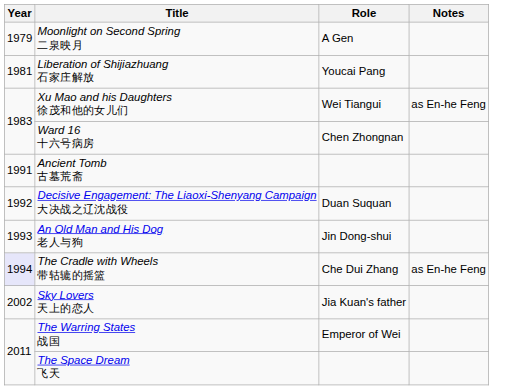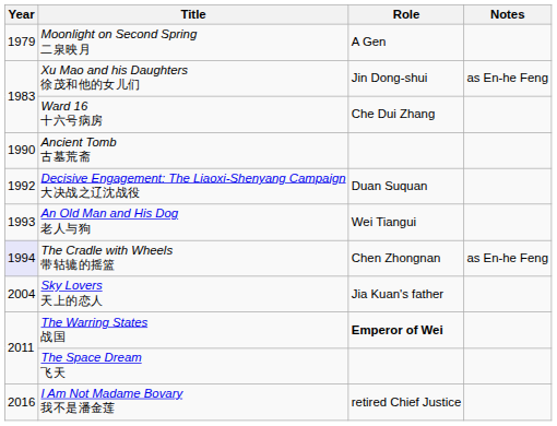- row: 1981 | Liberation of Shijiazhuang 石家庄解放 | Youcai Pang
Xu Mao and his Daughters 徐茂和他的女儿们 | Role: Wei Tiangui -> Jin Dong-shui
Ward 16 十六号病房 | Role: Chen Zhongnan -> Che Dui Zhang
Ancient Tomb 古墓荒斋 | Year: 1991 -> 1990
An Old Man and His Dog 老人与狗 | Role: Jin Dong-shui -> Wei Tiangui
The Cradle with Wheels 带轱辘的摇篮 | Role: Che Dui Zhang -> Chen Zhongnan
Sky Lovers 天上的恋人 | Year: 2002 -> 2004
The Warring States 战国 | Role: normal -> bold
+ row: 2016 | I Am Not Madame Bovary 我不是潘金莲 | retired Chief Justice
